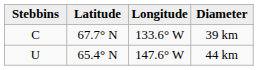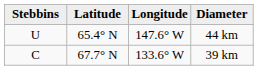rows swapped: 39 km <-> 44 km
